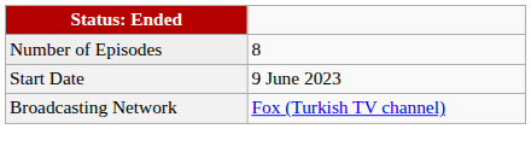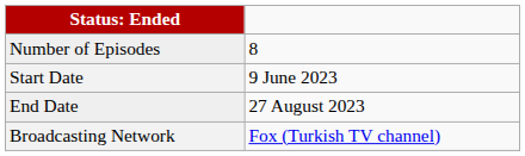+ row: End Date | 27 August 2023
